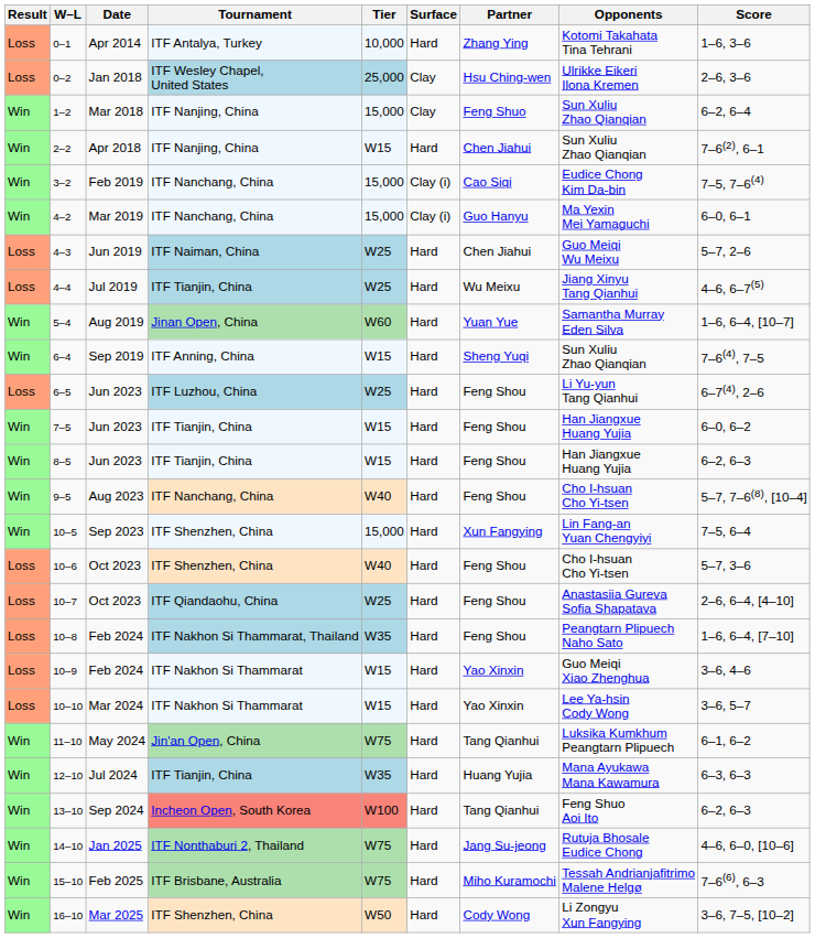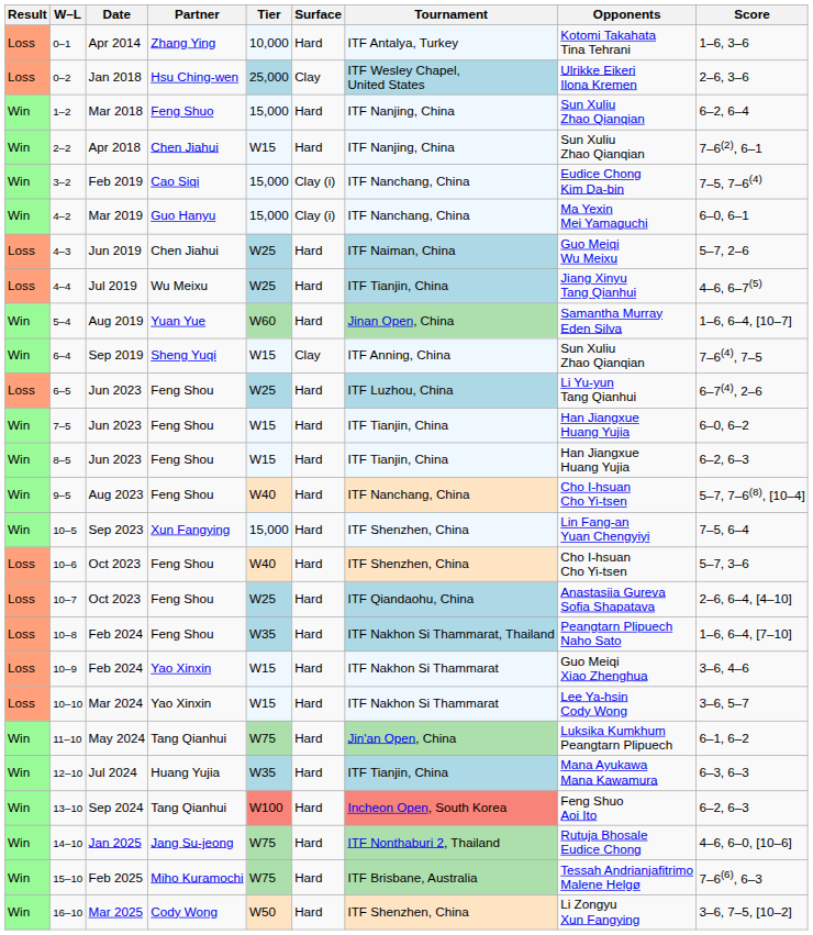columns swapped: Tournament <-> Partner
1–2 | Surface: Clay -> Hard
6–4 | Surface: Hard -> Clay
